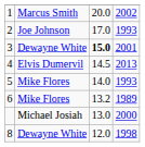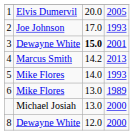1 | column 2: Marcus Smith -> Elvis Dumervil
1 | column 4: 2002 -> 2005
4 | column 2: Elvis Dumervil -> Marcus Smith
4 | column 3: 14.5 -> 14.2
6 | column 3: 13.2 -> 13.0
8 | column 4: 1998 -> 2000
